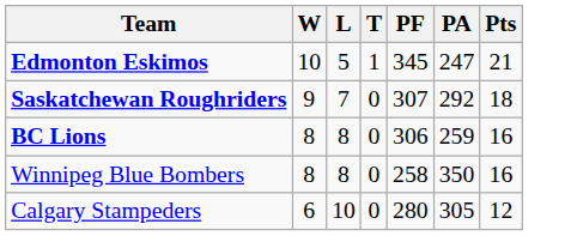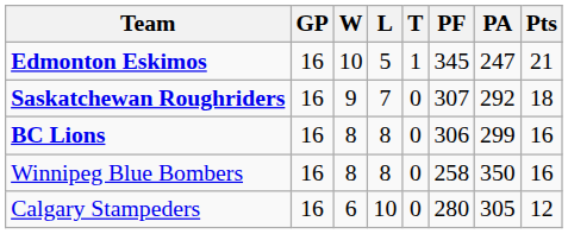+ column: GP | 16 | 16 | 16 | 16 | 16
BC Lions | PA: 259 -> 299
